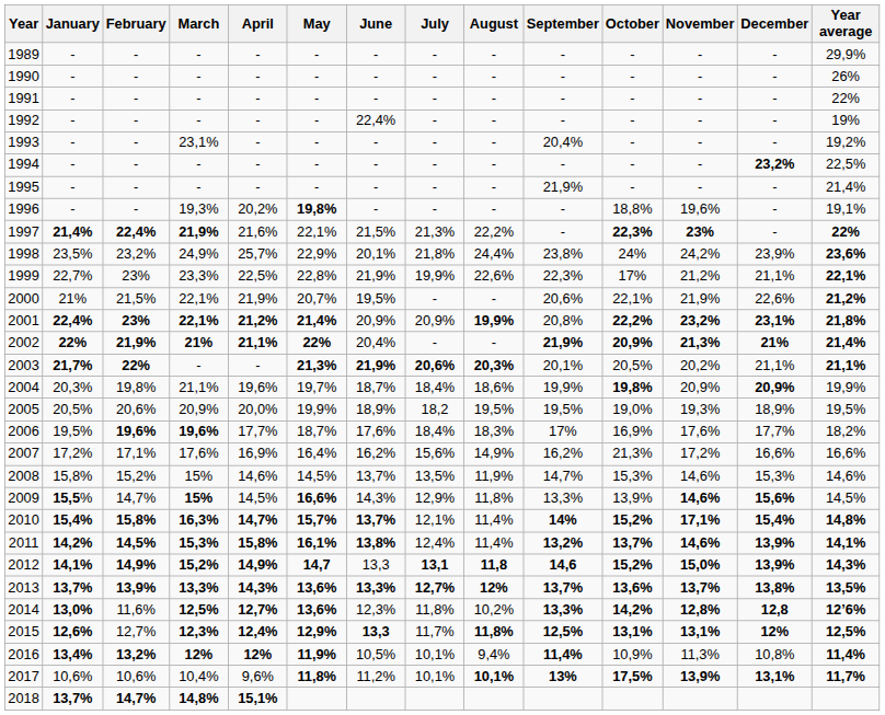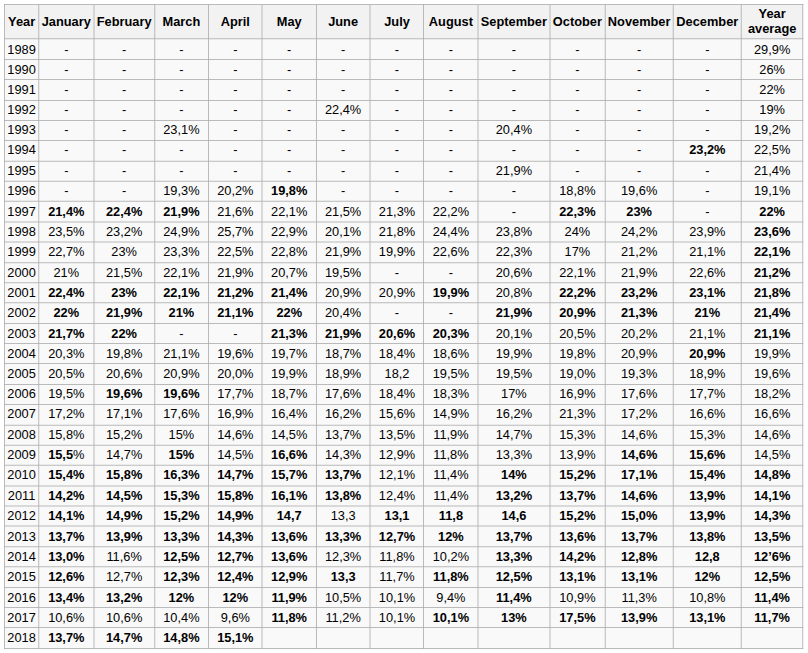2004 | October: bold -> normal
2005 | Year average: 19,5% -> 19,6%
